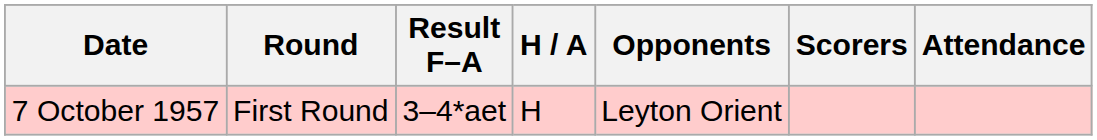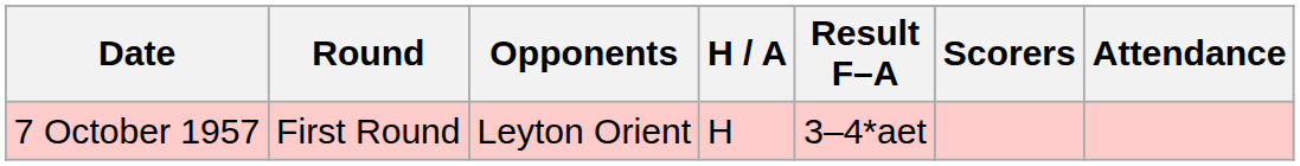columns swapped: Opponents <-> Result F–A
